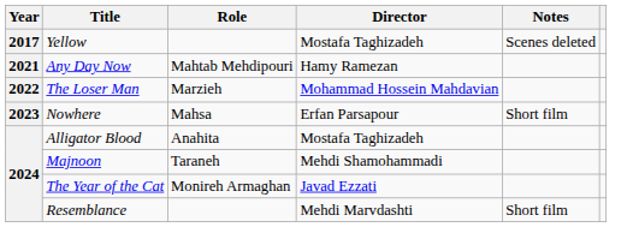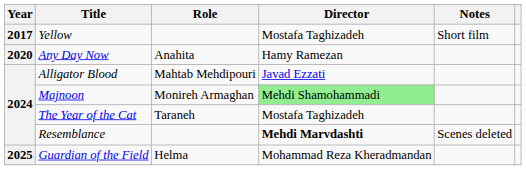Yellow | Notes: Scenes deleted -> Short film
Any Day Now | Year: 2021 -> 2020
Any Day Now | Role: Mahtab Mehdipouri -> Anahita
- row: 2022 | The Loser Man | Marzieh | Mohammad Hossein Mahdavian
- row: 2023 | Nowhere | Mahsa | Erfan Parsapour | Short film
Alligator Blood | Role: Anahita -> Mahtab Mehdipouri
Alligator Blood | Director: Mostafa Taghizadeh -> Javad Ezzati
Majnoon | Role: Taraneh -> Monireh Armaghan
Majnoon | Director: no background -> lightgreen background
The Year of the Cat | Role: Monireh Armaghan -> Taraneh
The Year of the Cat | Director: Javad Ezzati -> Mostafa Taghizadeh
Resemblance | Director: normal -> bold
Resemblance | Notes: Short film -> Scenes deleted
+ row: 2025 | Guardian of the Field | Helma | Mohammad Reza Kheradmandan
